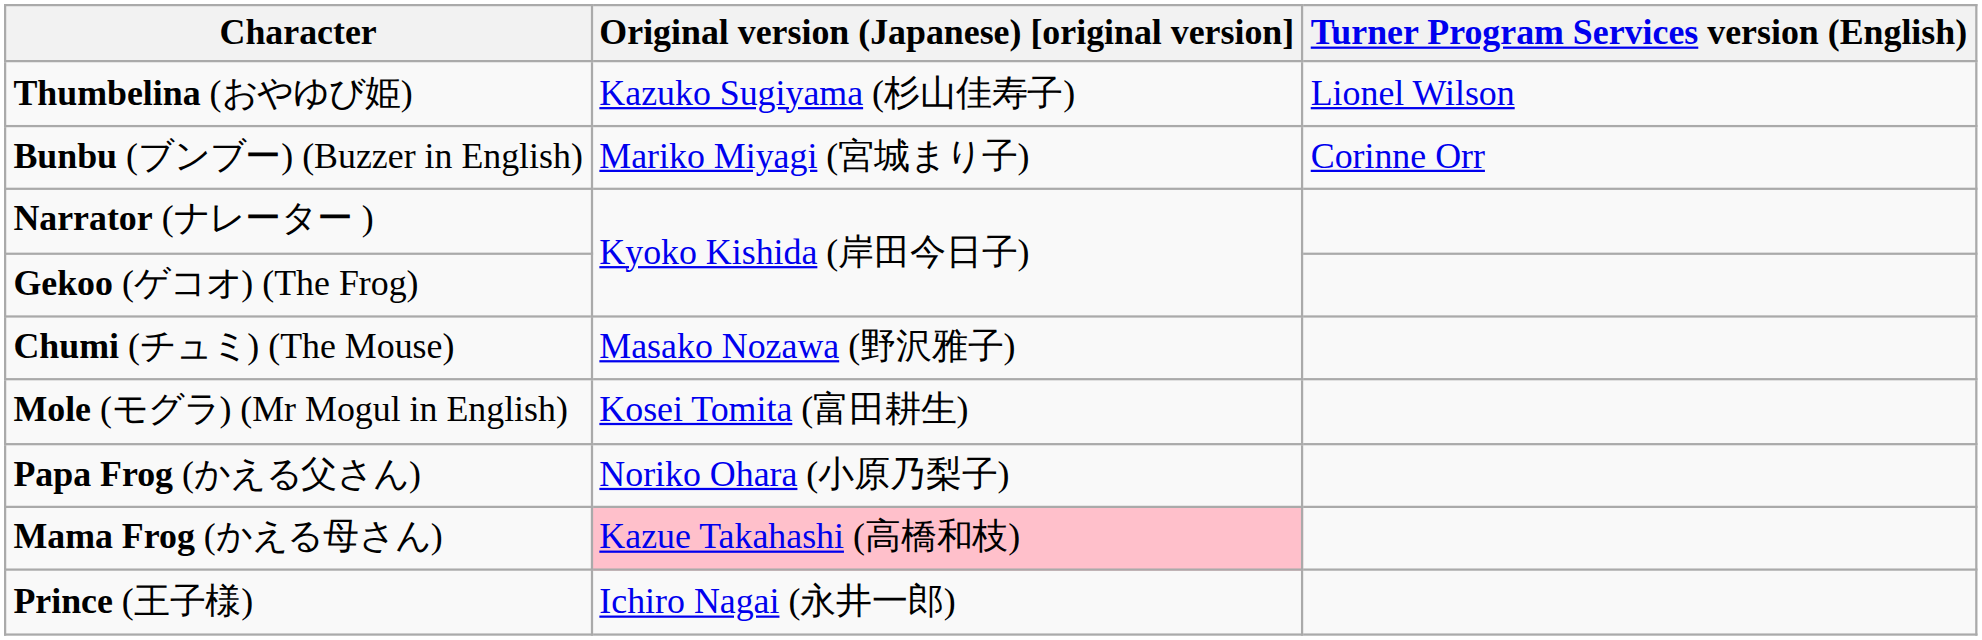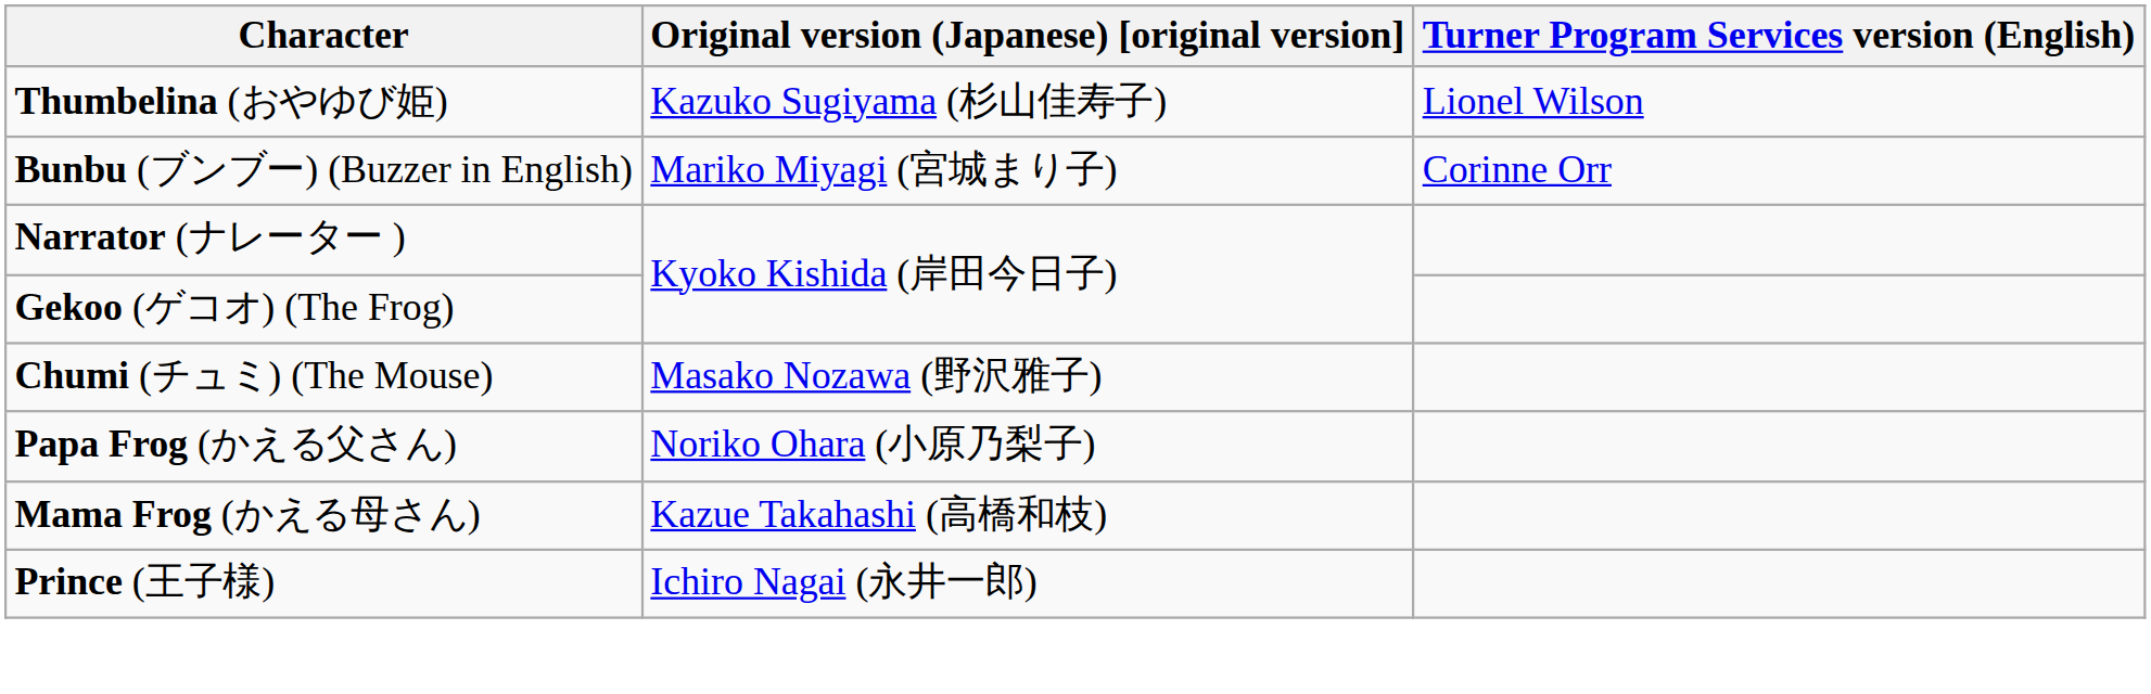- row: Mole (モグラ) (Mr Mogul in English) | Kosei Tomita (富田耕生)
Mama Frog (かえる母さん) | Original version (Japanese) [original version]: pink background -> no background
